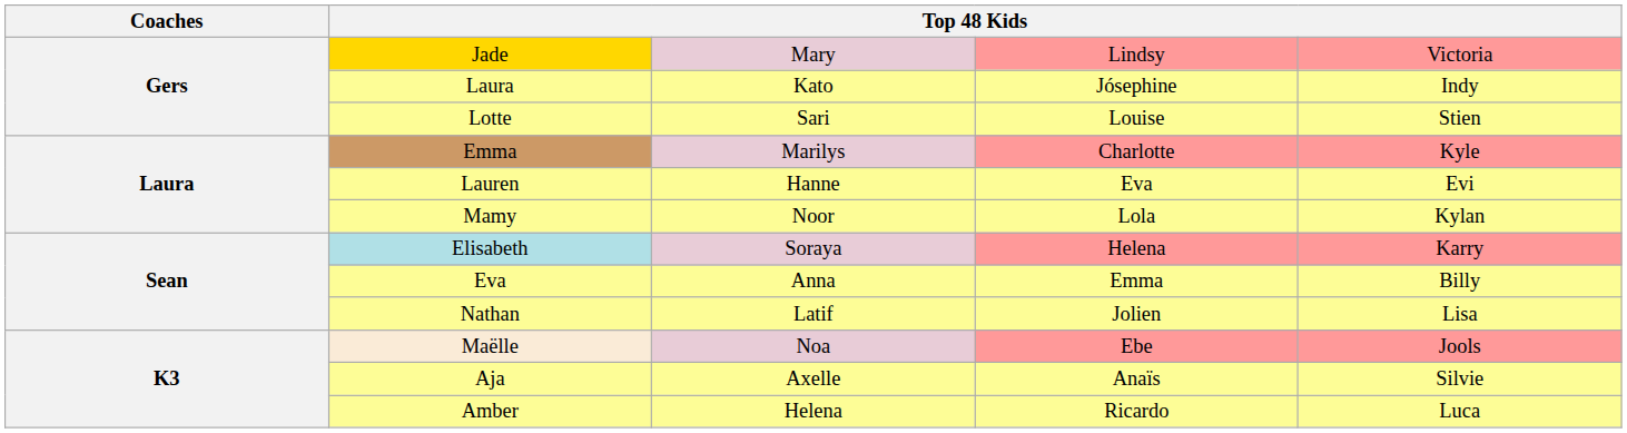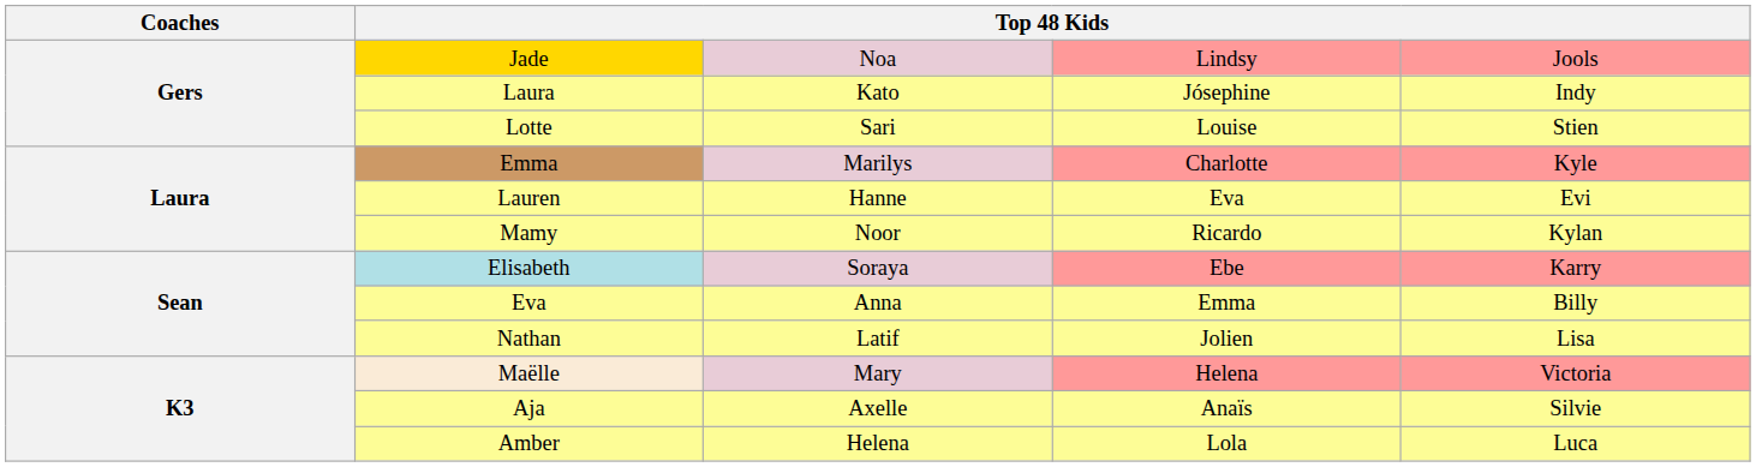Jade | column 3: Mary -> Noa
Jade | column 5: Victoria -> Jools
Mamy | column 4: Lola -> Ricardo
Elisabeth | column 4: Helena -> Ebe
Maëlle | column 3: Noa -> Mary
Maëlle | column 4: Ebe -> Helena
Maëlle | column 5: Jools -> Victoria
Amber | column 4: Ricardo -> Lola
